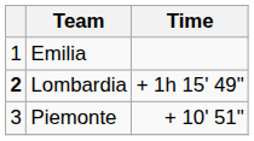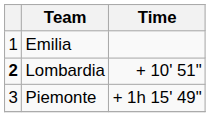Lombardia | Time: + 1h 15' 49" -> + 10' 51"
Piemonte | Time: + 10' 51" -> + 1h 15' 49"
